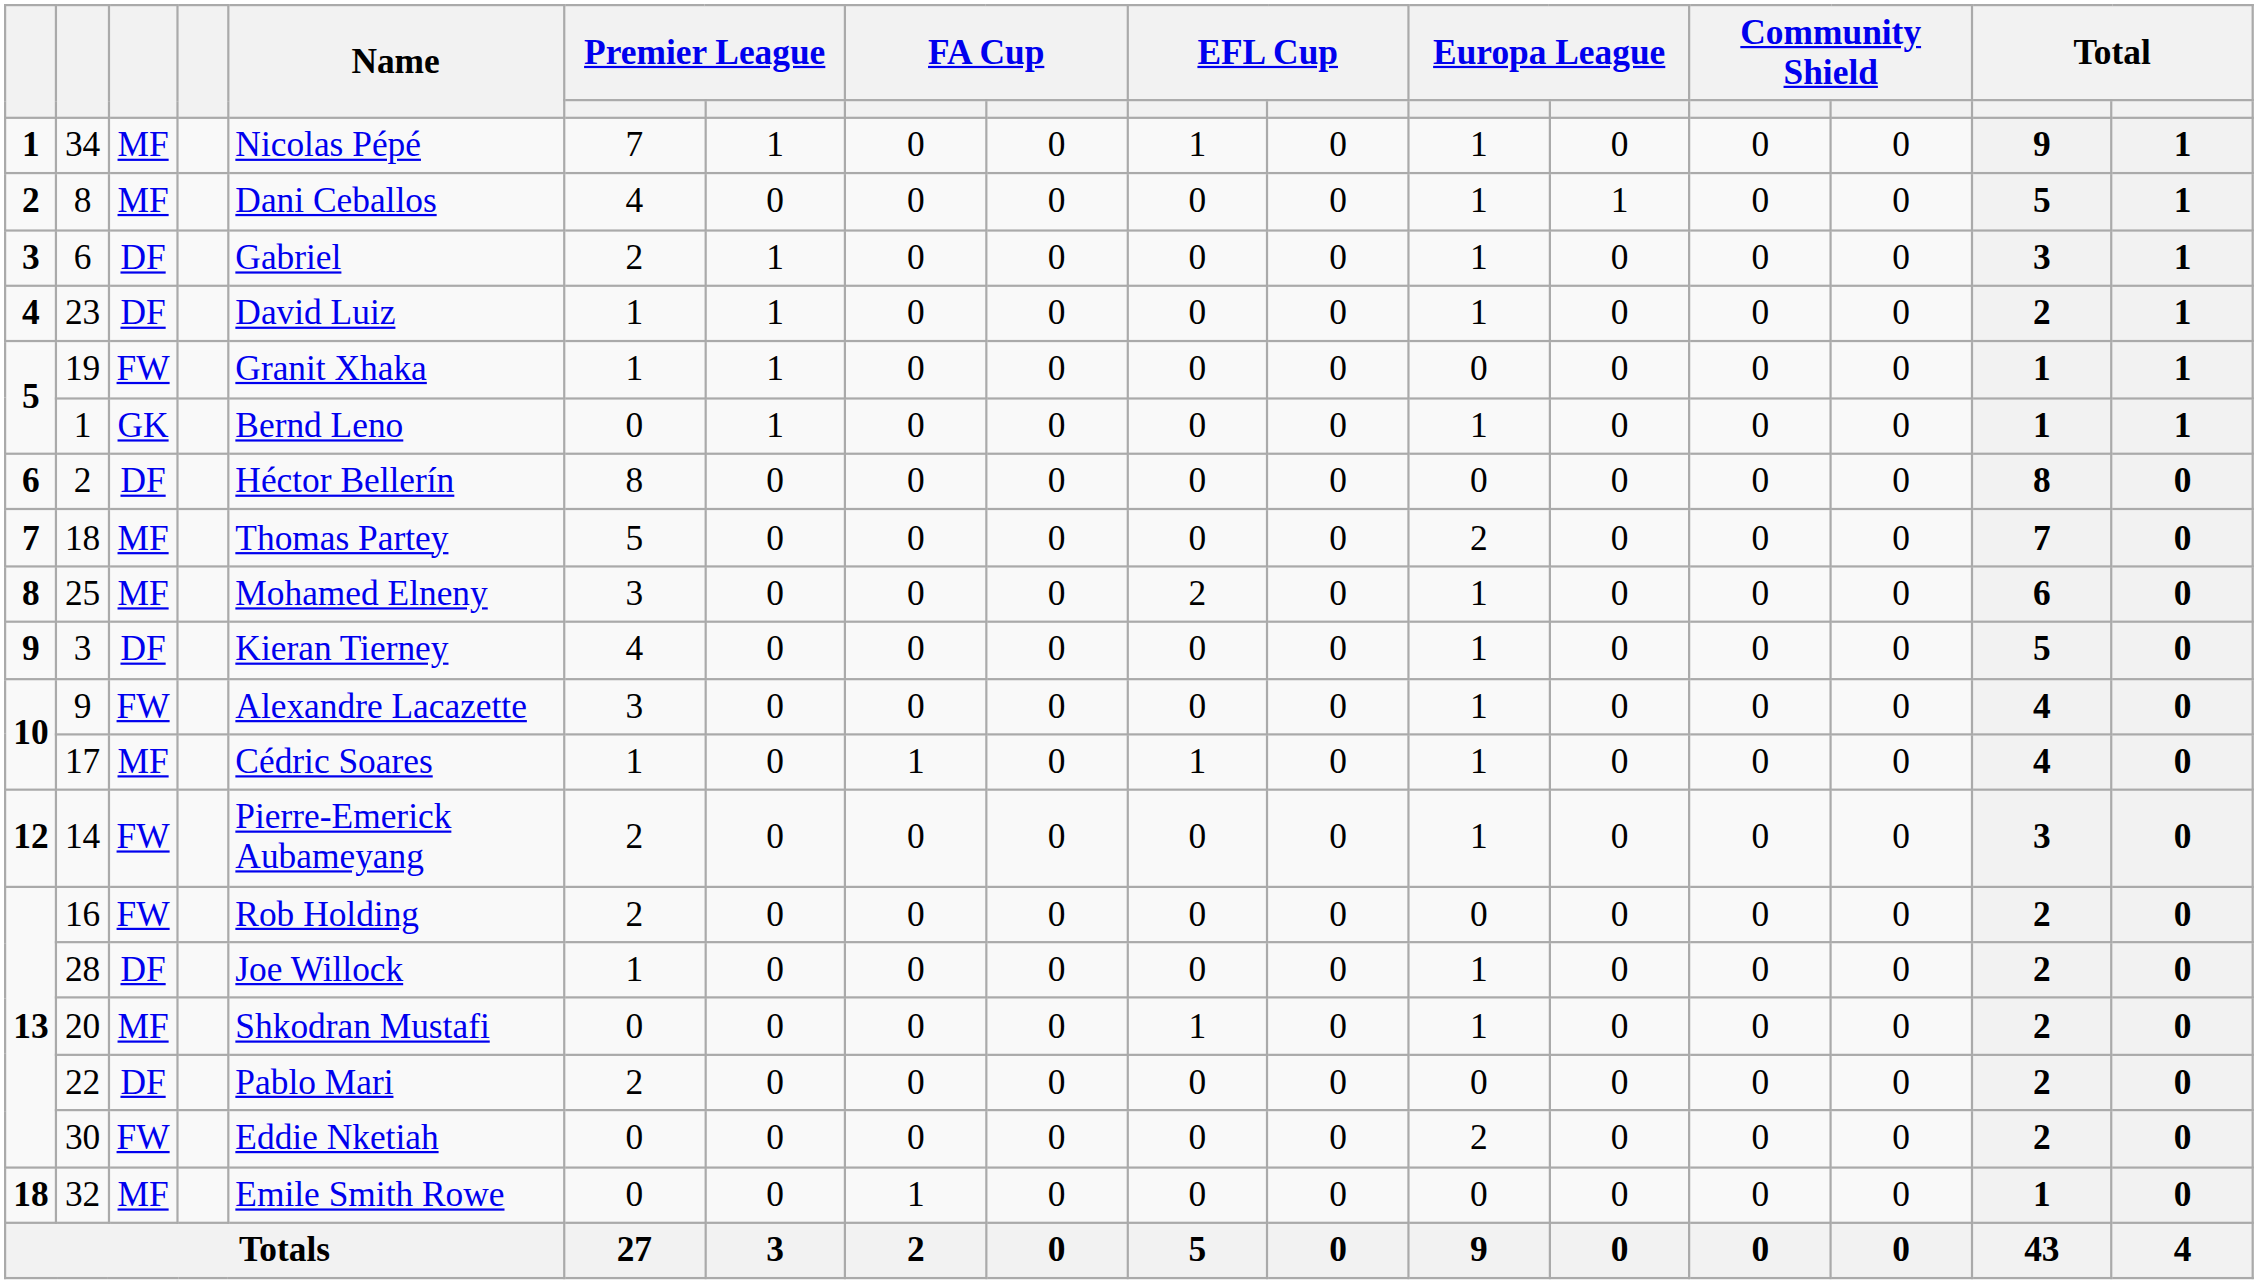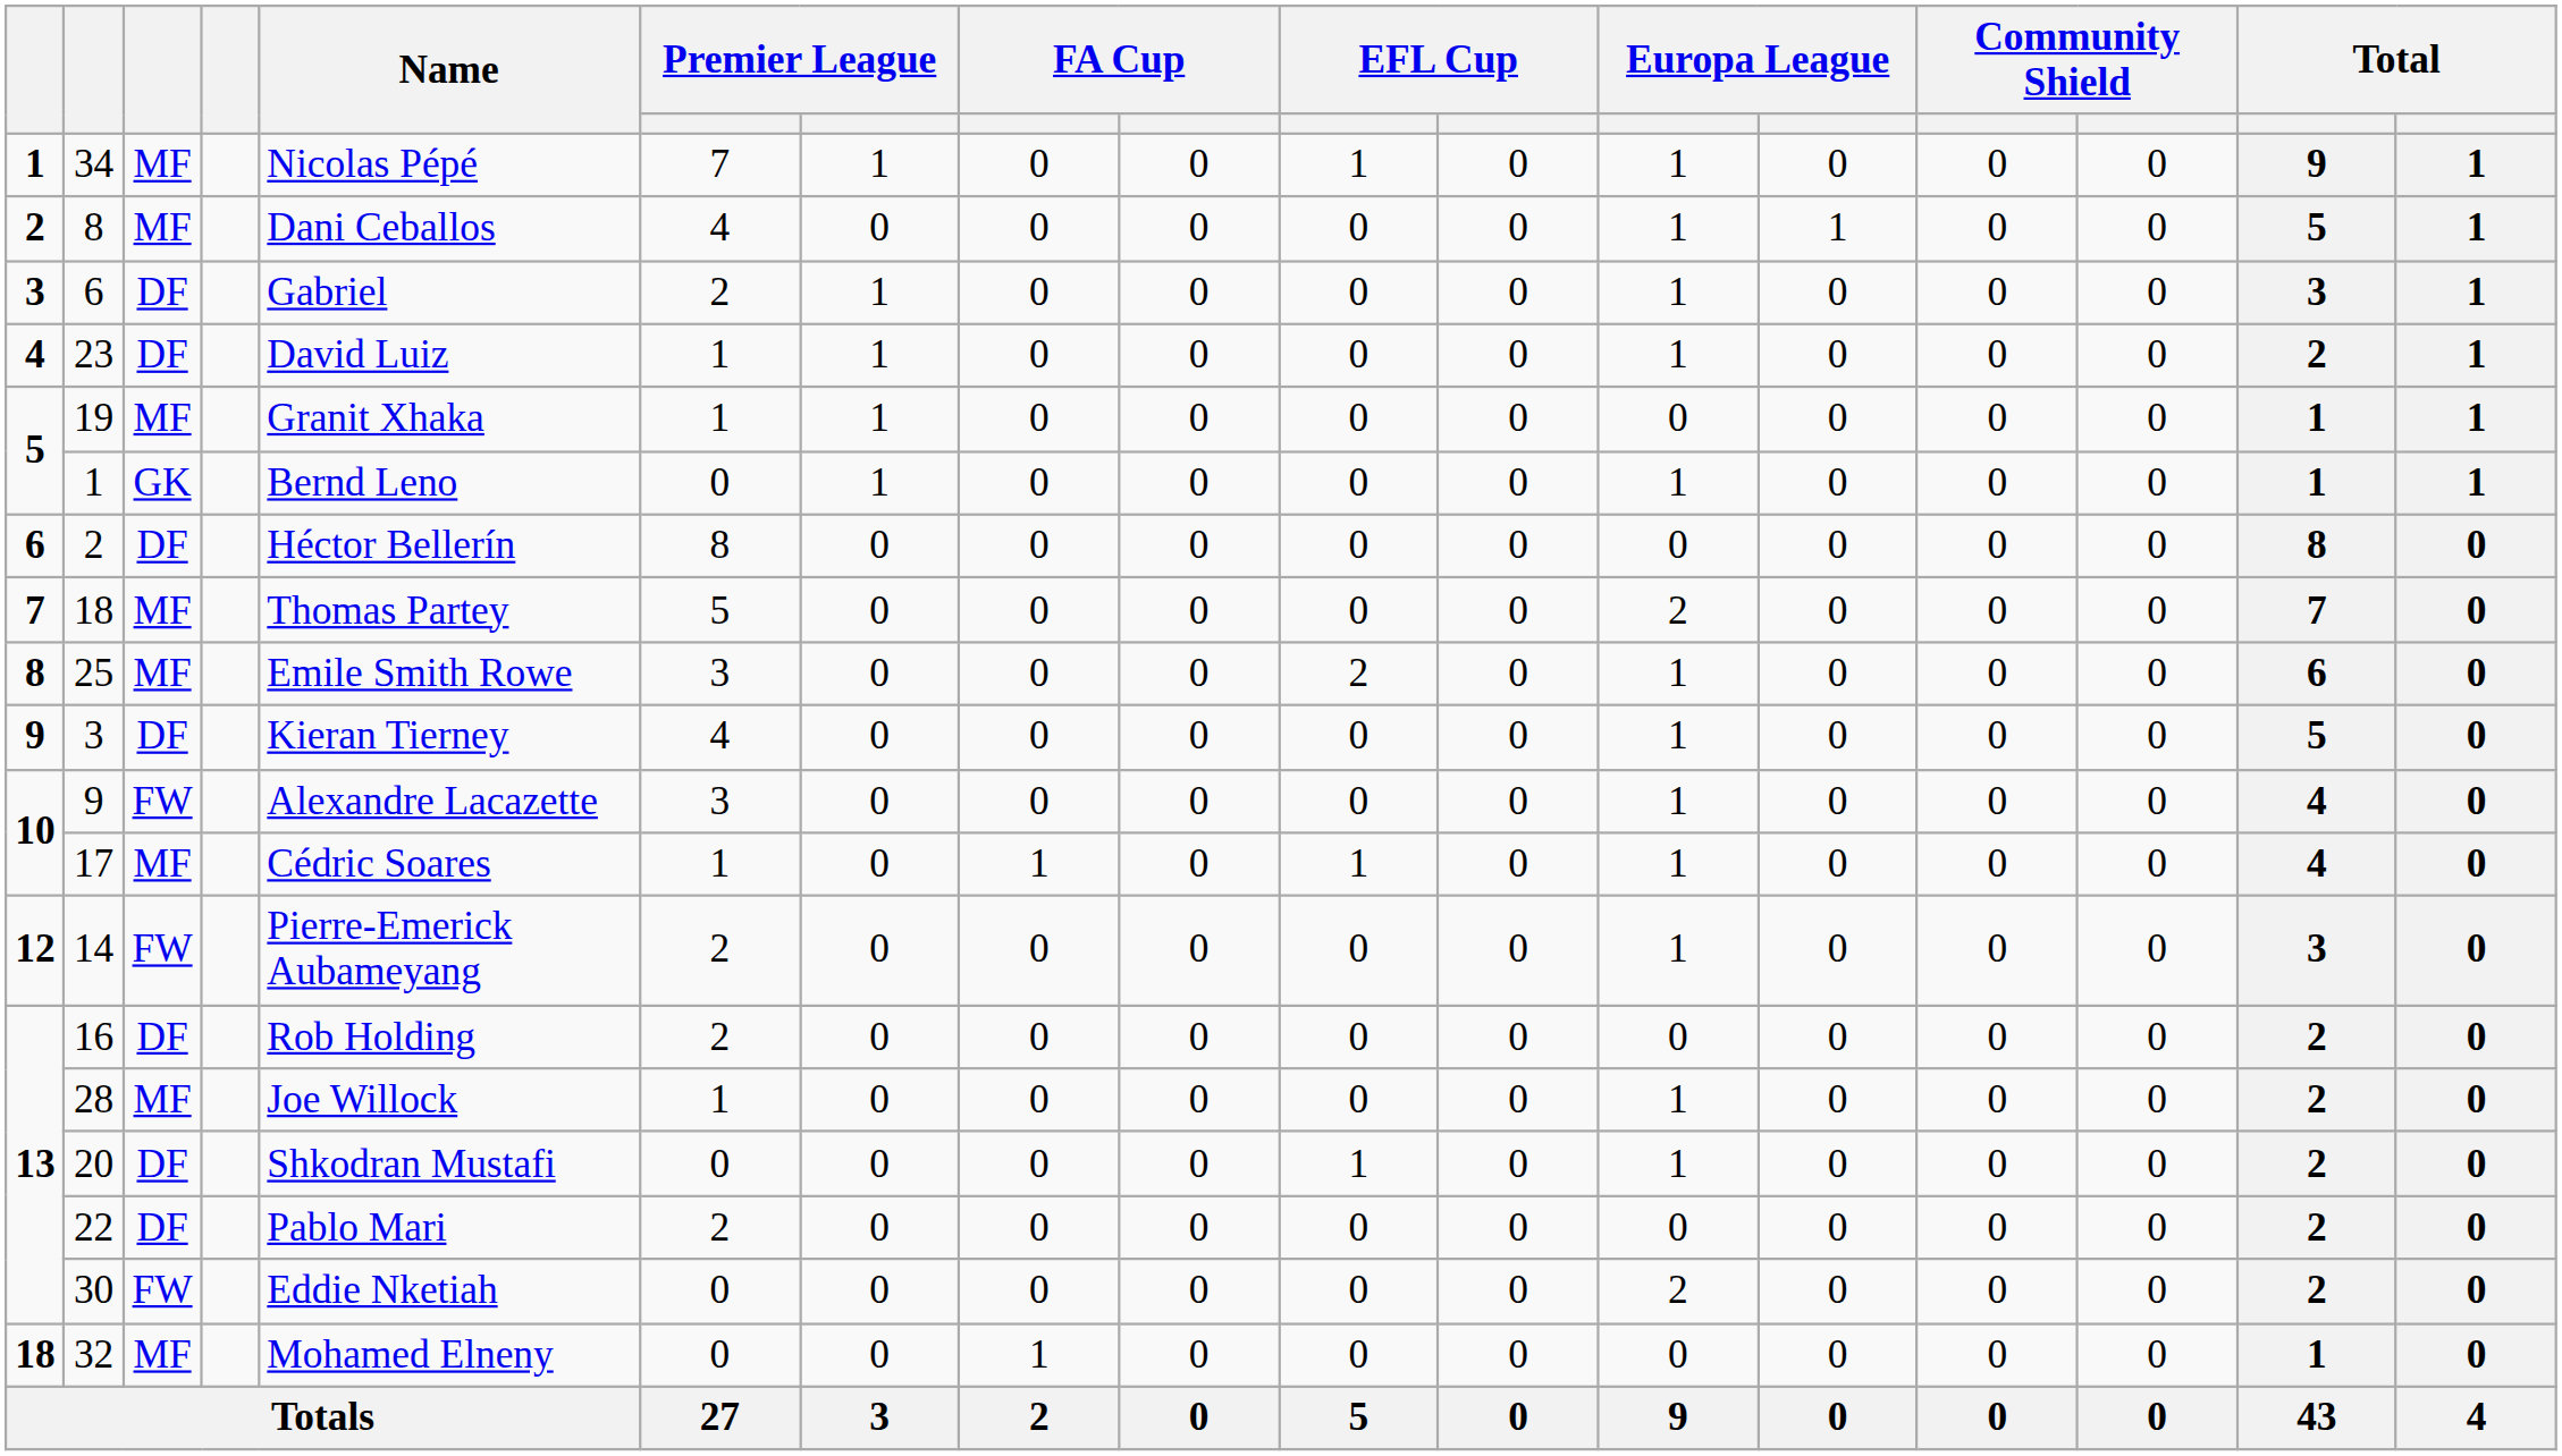19 | column 3: FW -> MF
25 | Name: Mohamed Elneny -> Emile Smith Rowe
16 | column 3: FW -> DF
28 | column 3: DF -> MF
20 | column 3: MF -> DF
32 | Name: Emile Smith Rowe -> Mohamed Elneny
